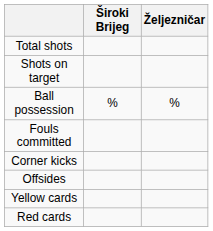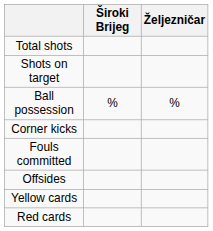rows swapped: Corner kicks <-> Fouls committed
